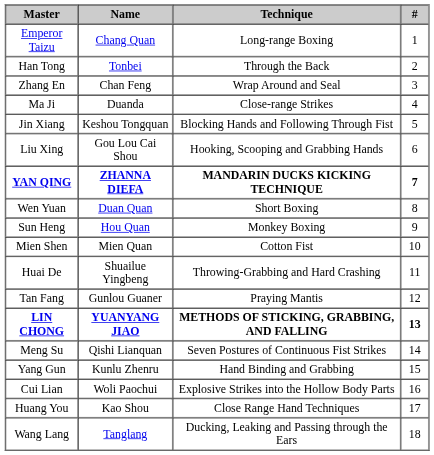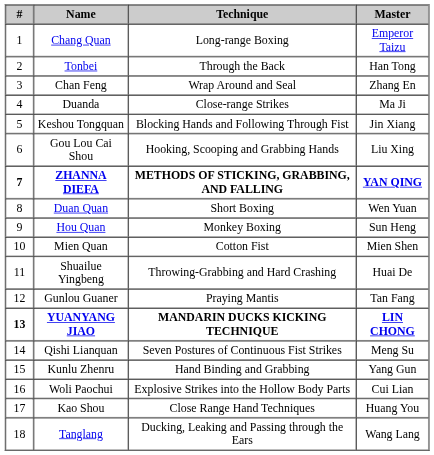columns swapped: # <-> Master
ZHANNA DIEFA | Technique: MANDARIN DUCKS KICKING TECHNIQUE -> METHODS OF STICKING, GRABBING, AND FALLING
YUANYANG JIAO | Technique: METHODS OF STICKING, GRABBING, AND FALLING -> MANDARIN DUCKS KICKING TECHNIQUE
